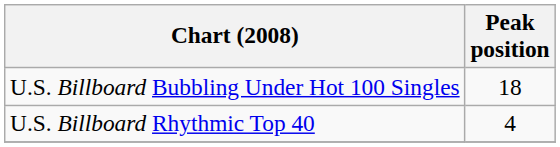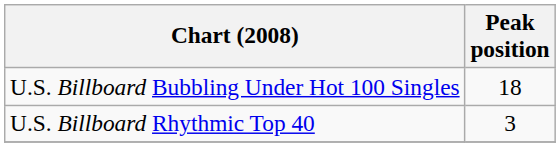U.S. Billboard Rhythmic Top 40 | Peak position: 4 -> 3
